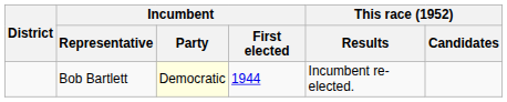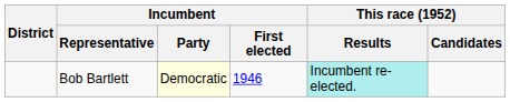Bob Bartlett | Incumbent / First elected: 1944 -> 1946
Bob Bartlett | This race (1952) / Results: no background -> paleturquoise background
